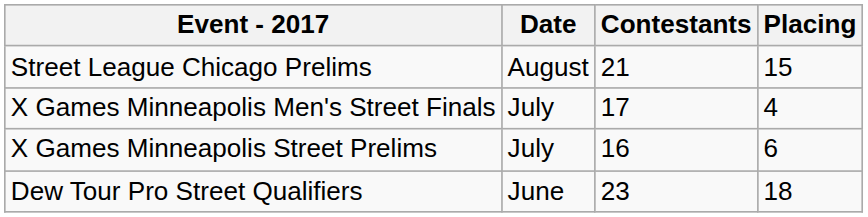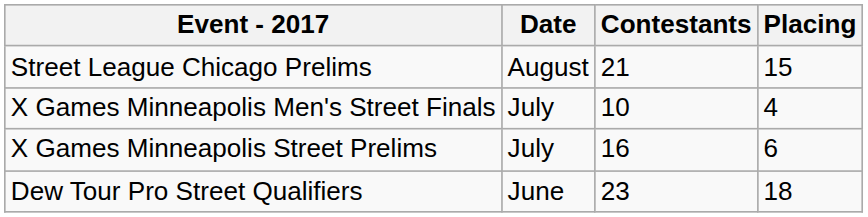X Games Minneapolis Men's Street Finals | Contestants: 17 -> 10
